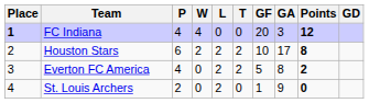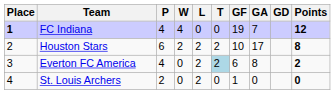columns swapped: GD <-> Points
FC Indiana | GF: 20 -> 19
FC Indiana | GA: 3 -> 7
Everton FC America | T: no background -> lightblue background
Everton FC America | GF: 5 -> 6
St. Louis Archers | GA: 9 -> 0
